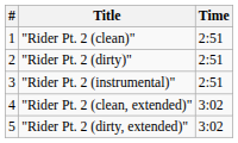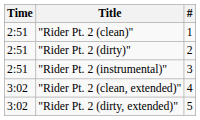columns swapped: # <-> Time
